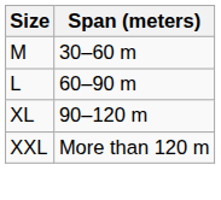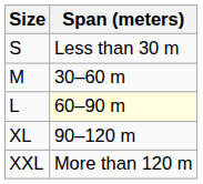+ row: S | Less than 30 m
L | Span (meters): no background -> lightyellow background
